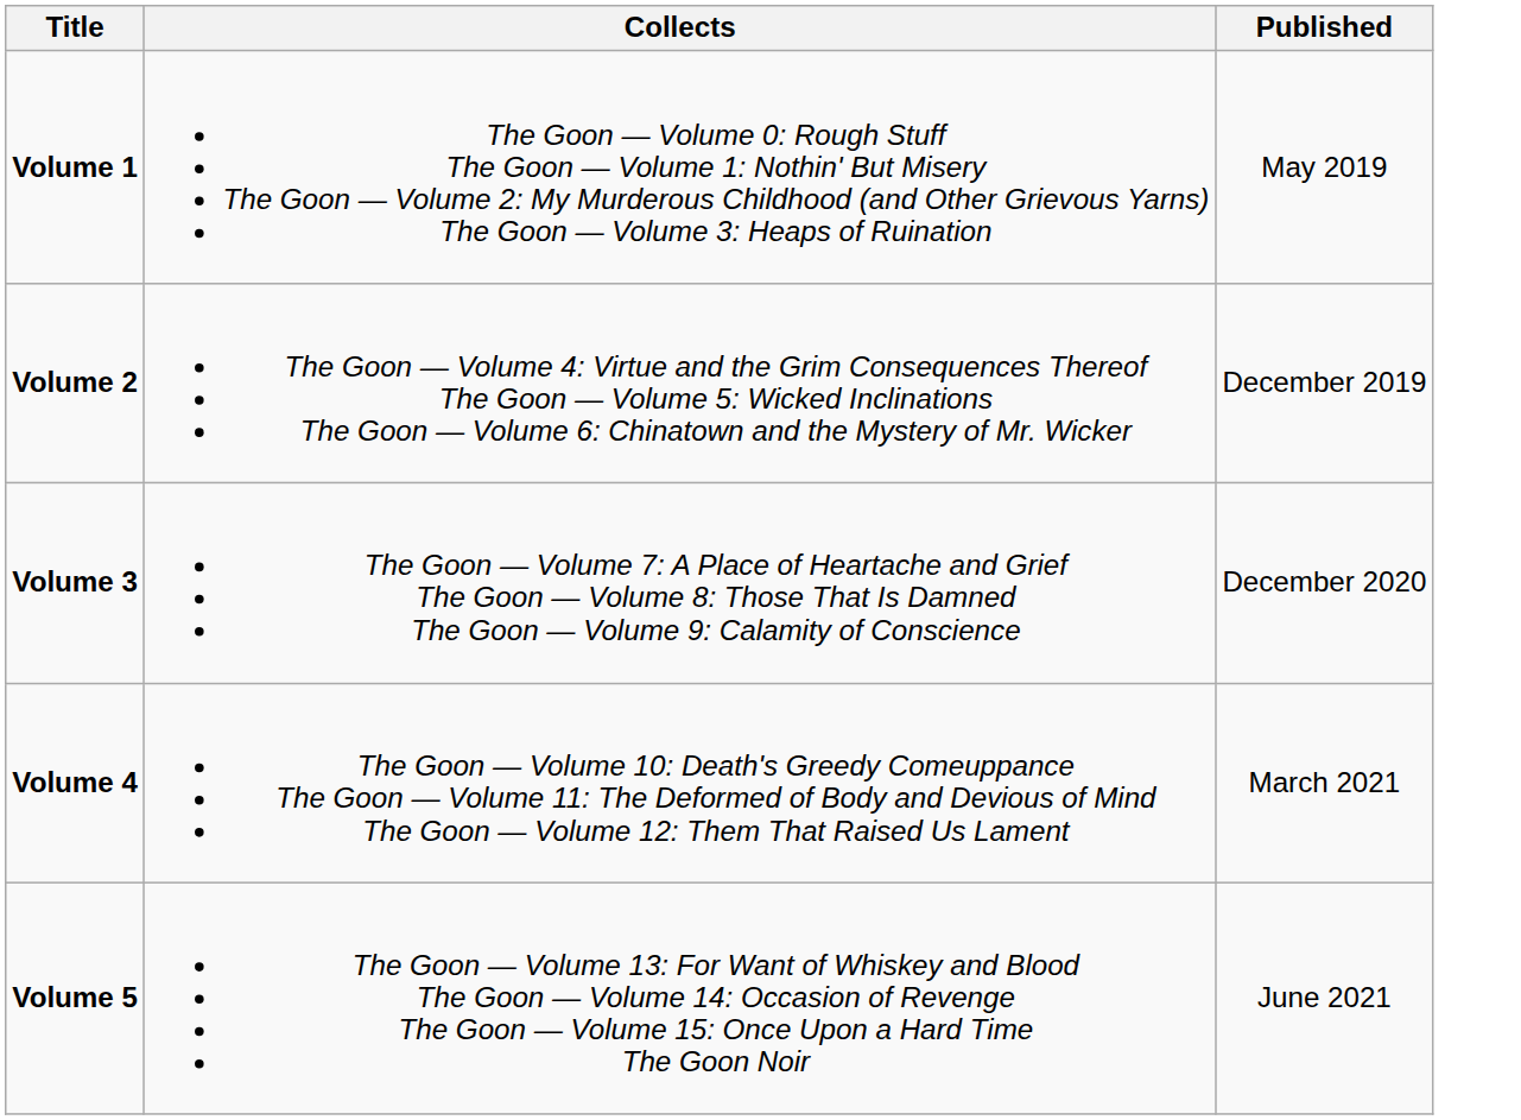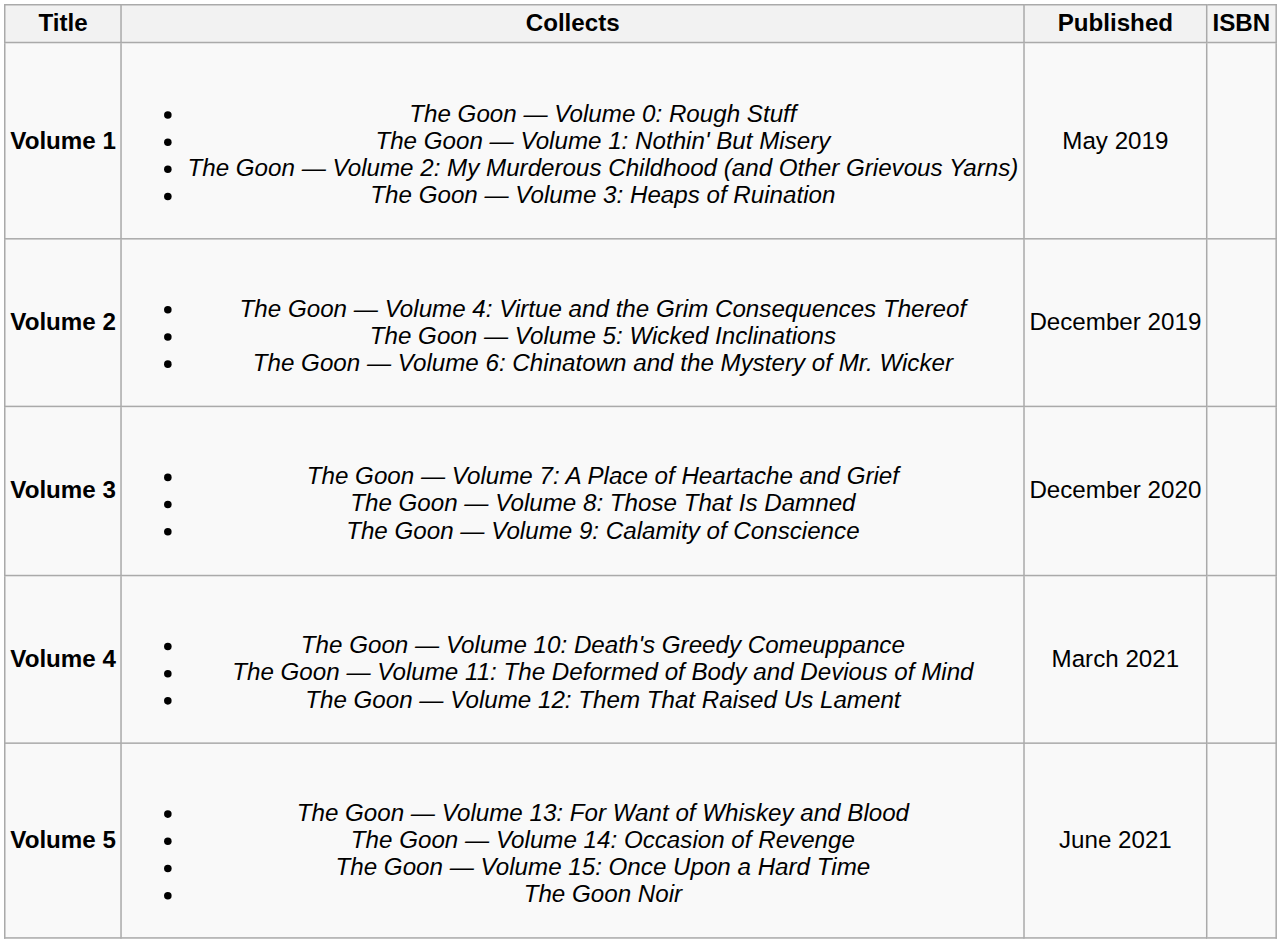+ column: ISBN
